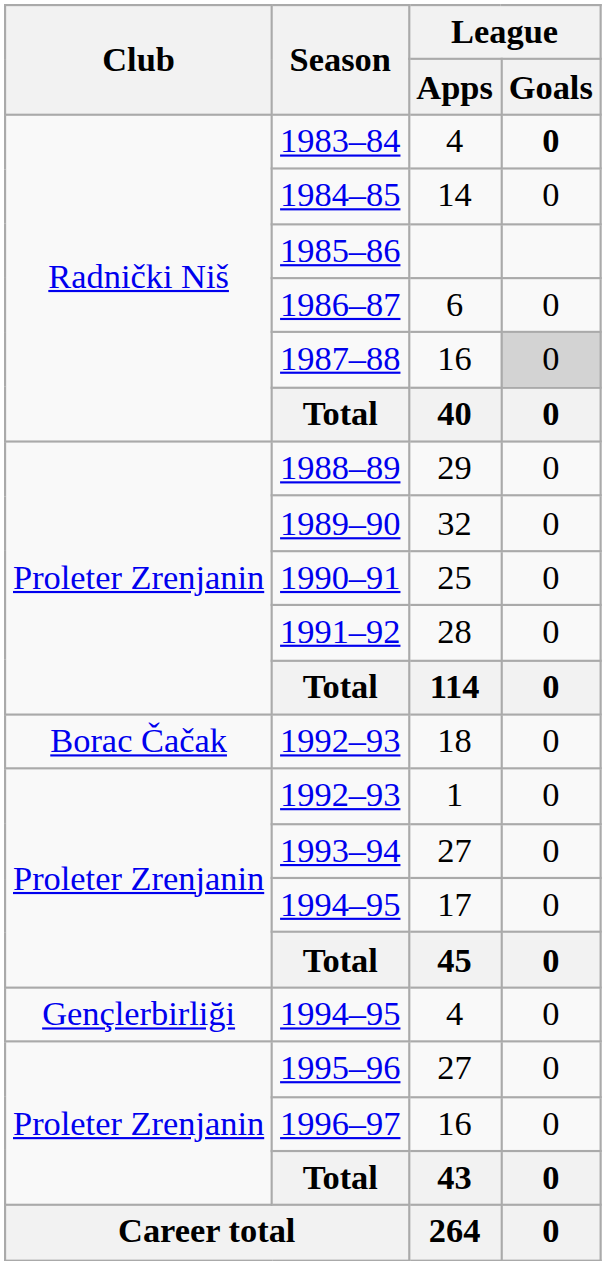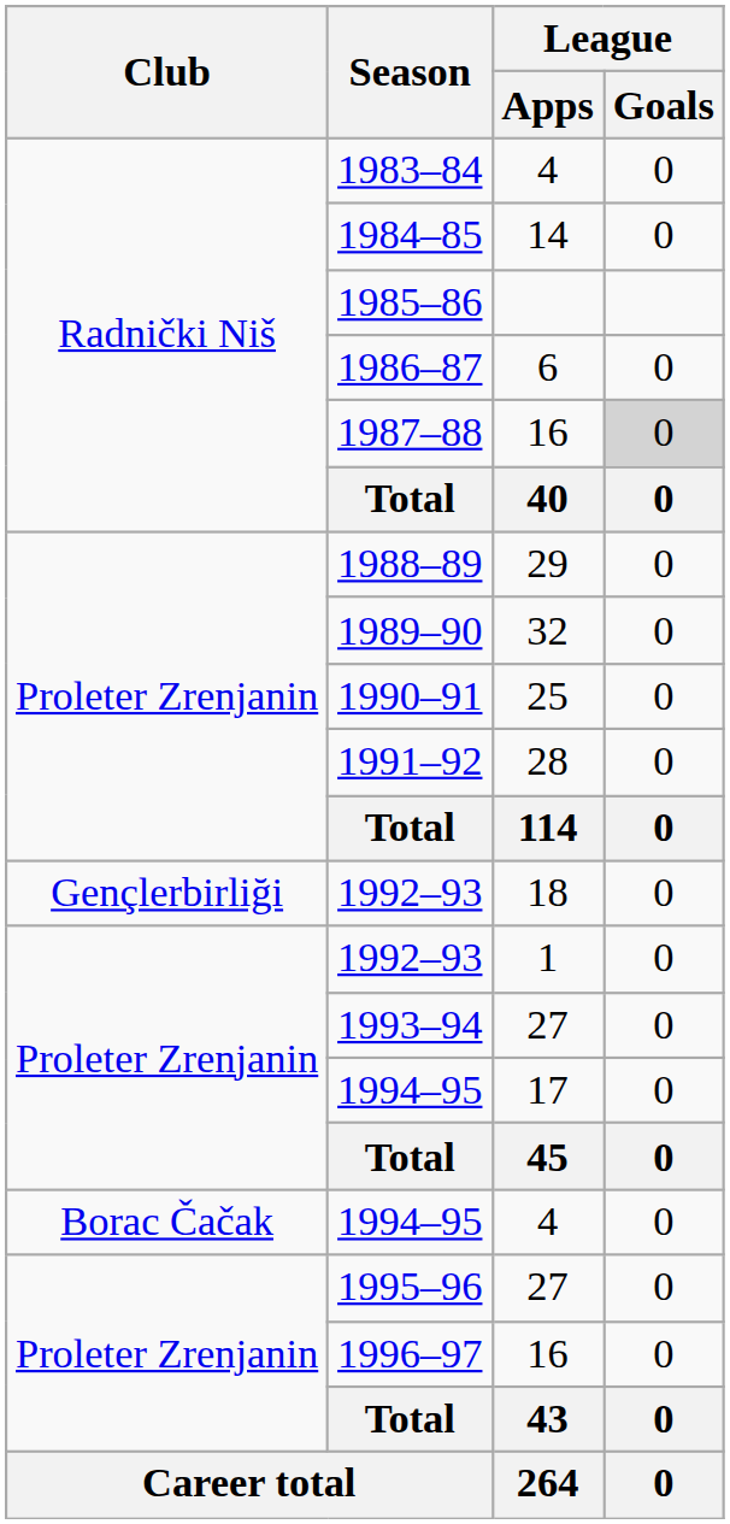1983–84 | League / Goals: bold -> normal
1992–93 / 18 | Club: Borac Čačak -> Gençlerbirliği
1994–95 / 4 | Club: Gençlerbirliği -> Borac Čačak
